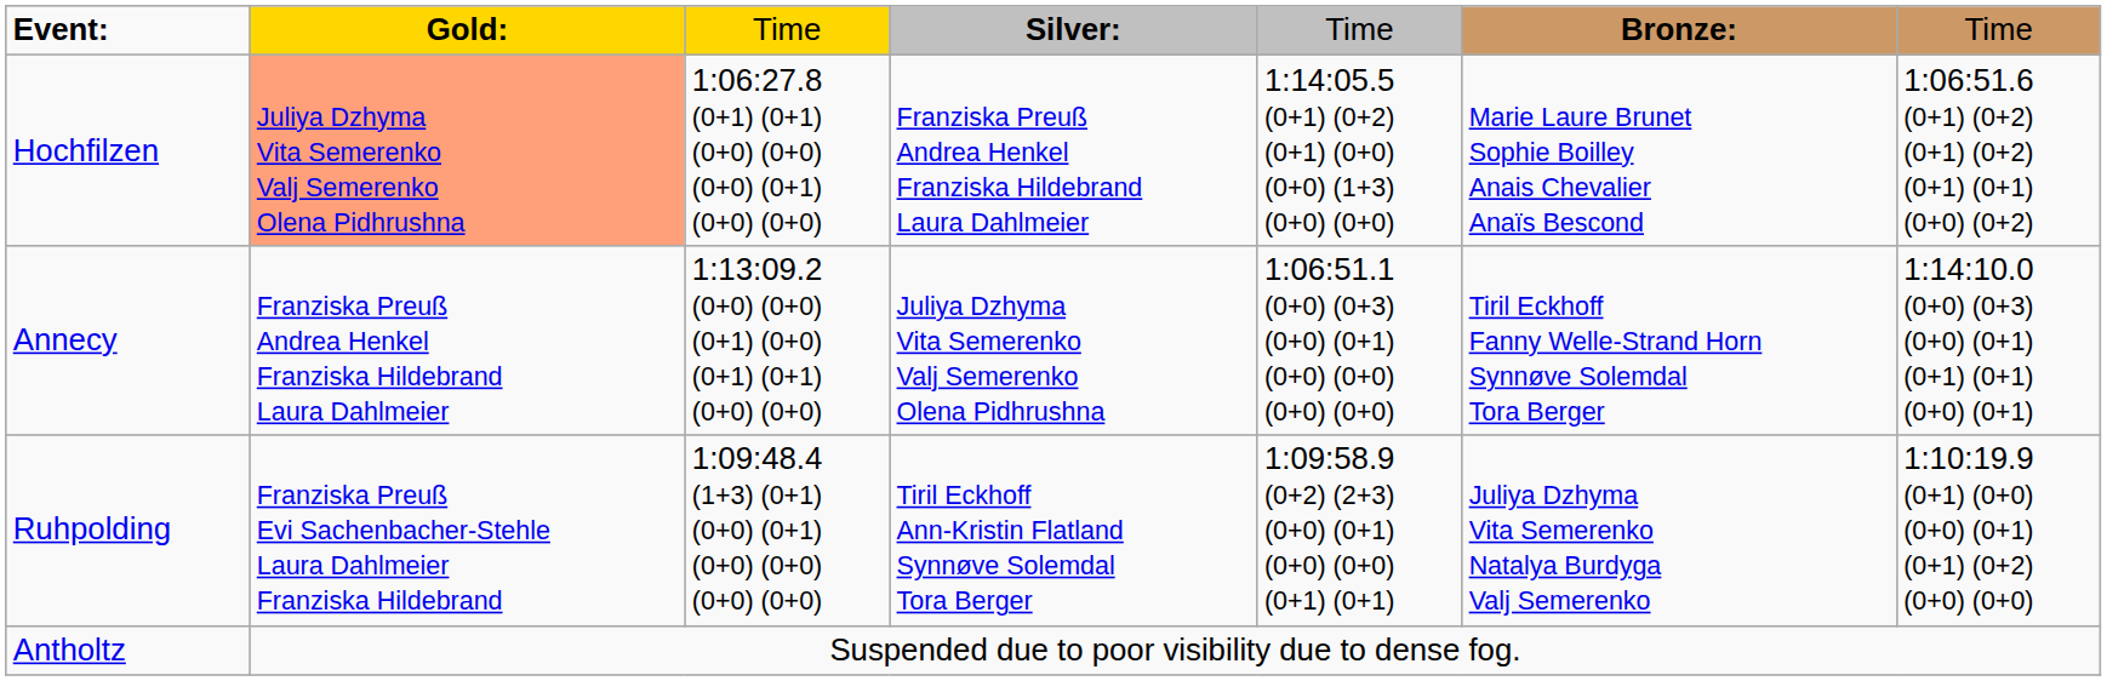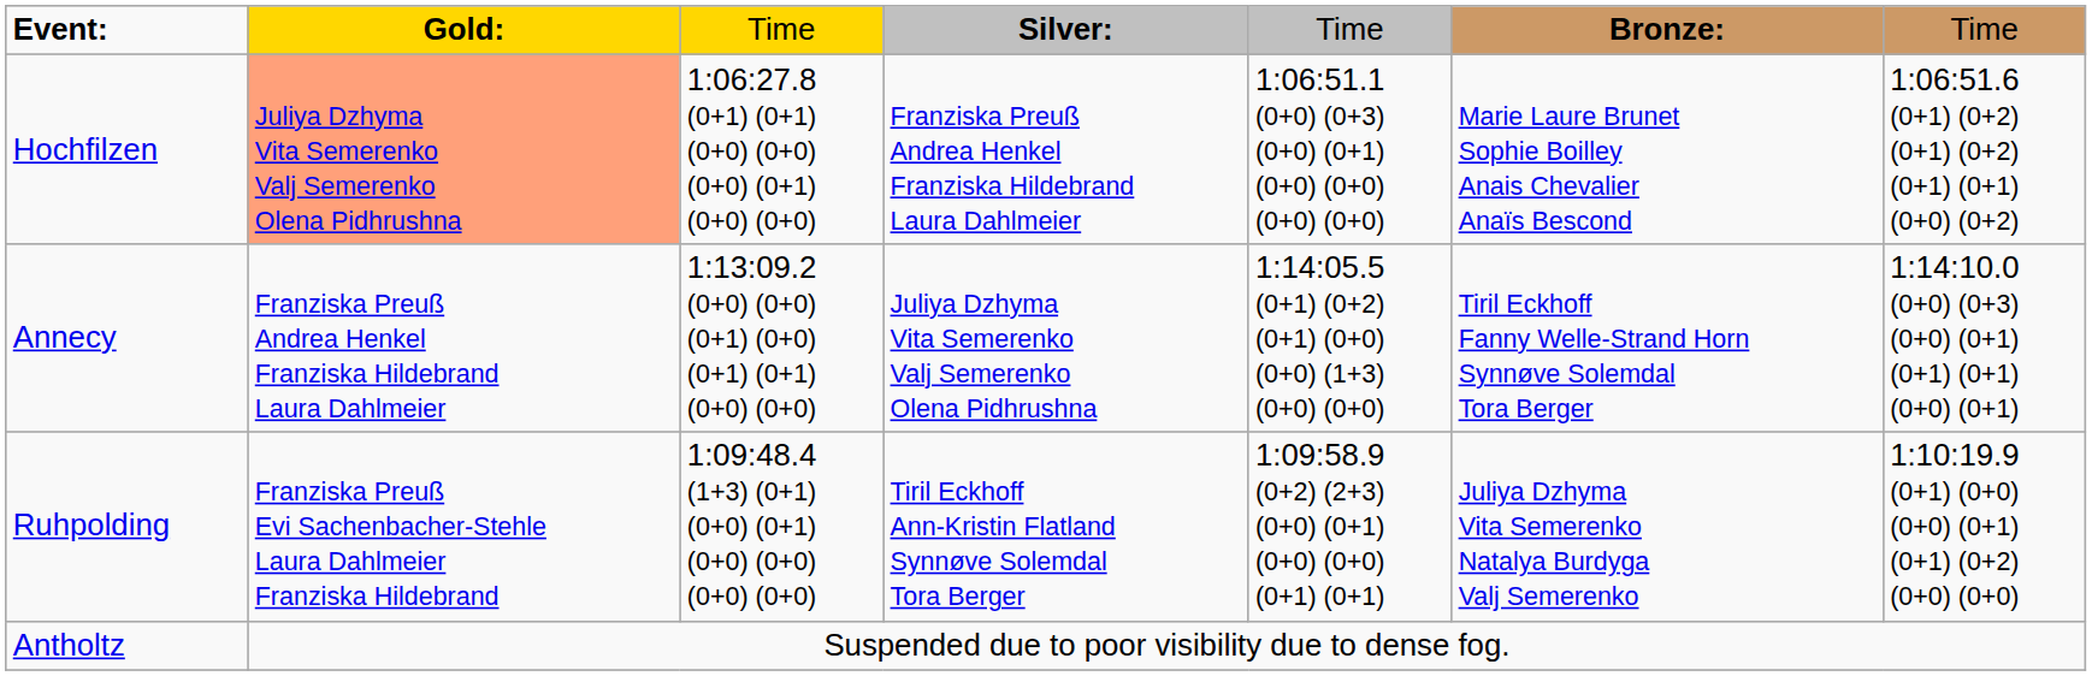Hochfilzen | column 5: 1:14:05.5 (0+1) (0+2) (0+1) (0+0) (0+0) (1+3) (0+0) (0+0) -> 1:06:51.1 (0+0) (0+3) (0+0) (0+1) (0+0) (0+0) (0+0) (0+0)
Annecy | column 5: 1:06:51.1 (0+0) (0+3) (0+0) (0+1) (0+0) (0+0) (0+0) (0+0) -> 1:14:05.5 (0+1) (0+2) (0+1) (0+0) (0+0) (1+3) (0+0) (0+0)
